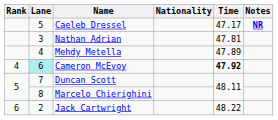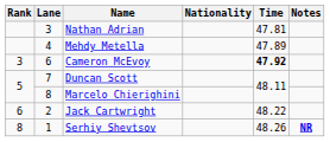- row: 5 | Caeleb Dressel | 47.17 | NR
Cameron McEvoy | Rank: 4 -> 3
Cameron McEvoy | Lane: paleturquoise background -> no background
+ row: 8 | 1 | Serhiy Shevtsov | 48.26 | NR
